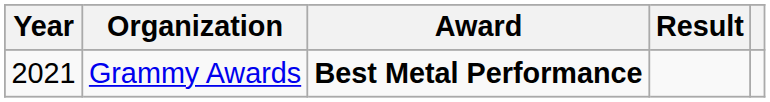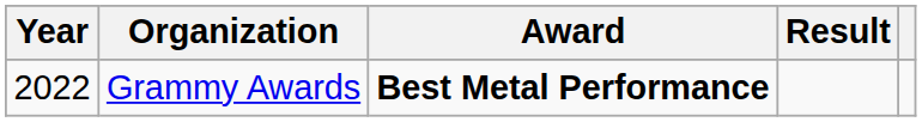Grammy Awards | Year: 2021 -> 2022
